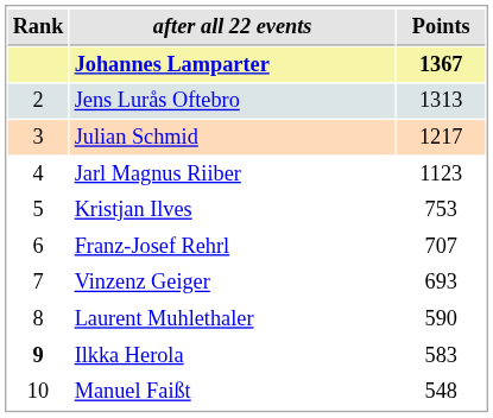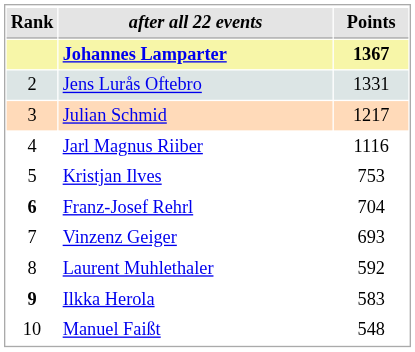Jens Lurås Oftebro | Points: 1313 -> 1331
Jarl Magnus Riiber | Points: 1123 -> 1116
Franz-Josef Rehrl | Rank: normal -> bold
Franz-Josef Rehrl | Points: 707 -> 704
Laurent Muhlethaler | Points: 590 -> 592
